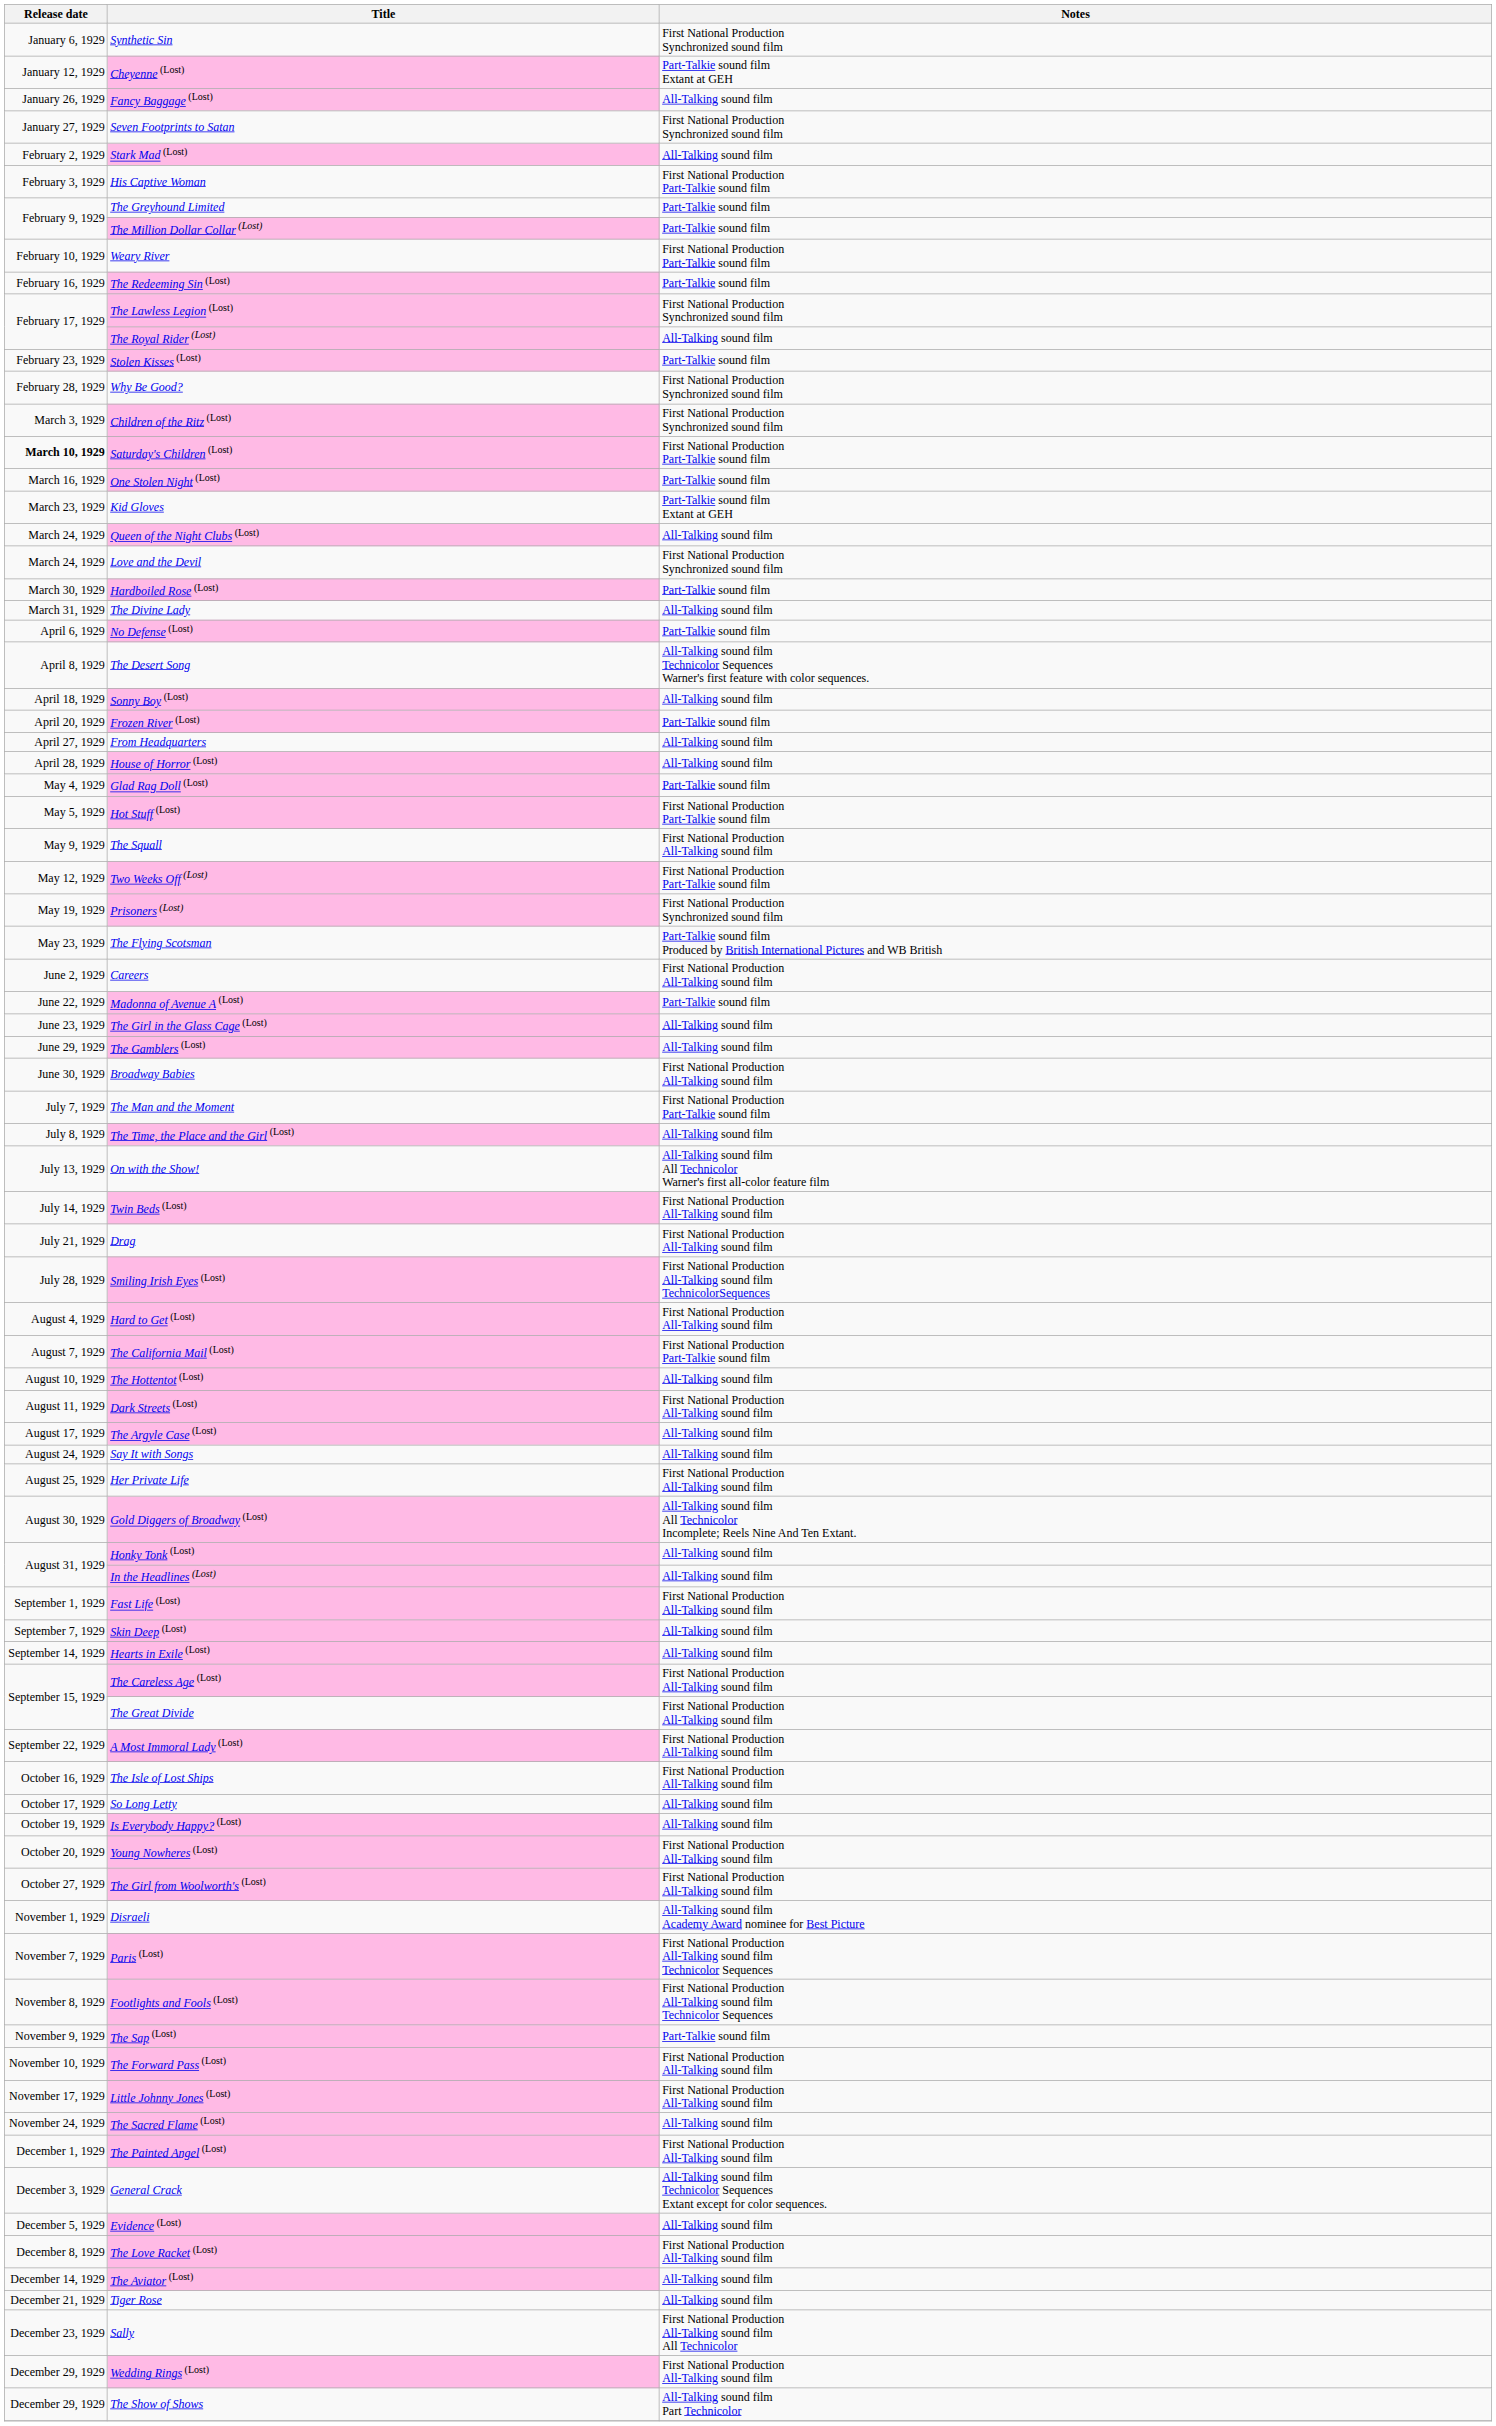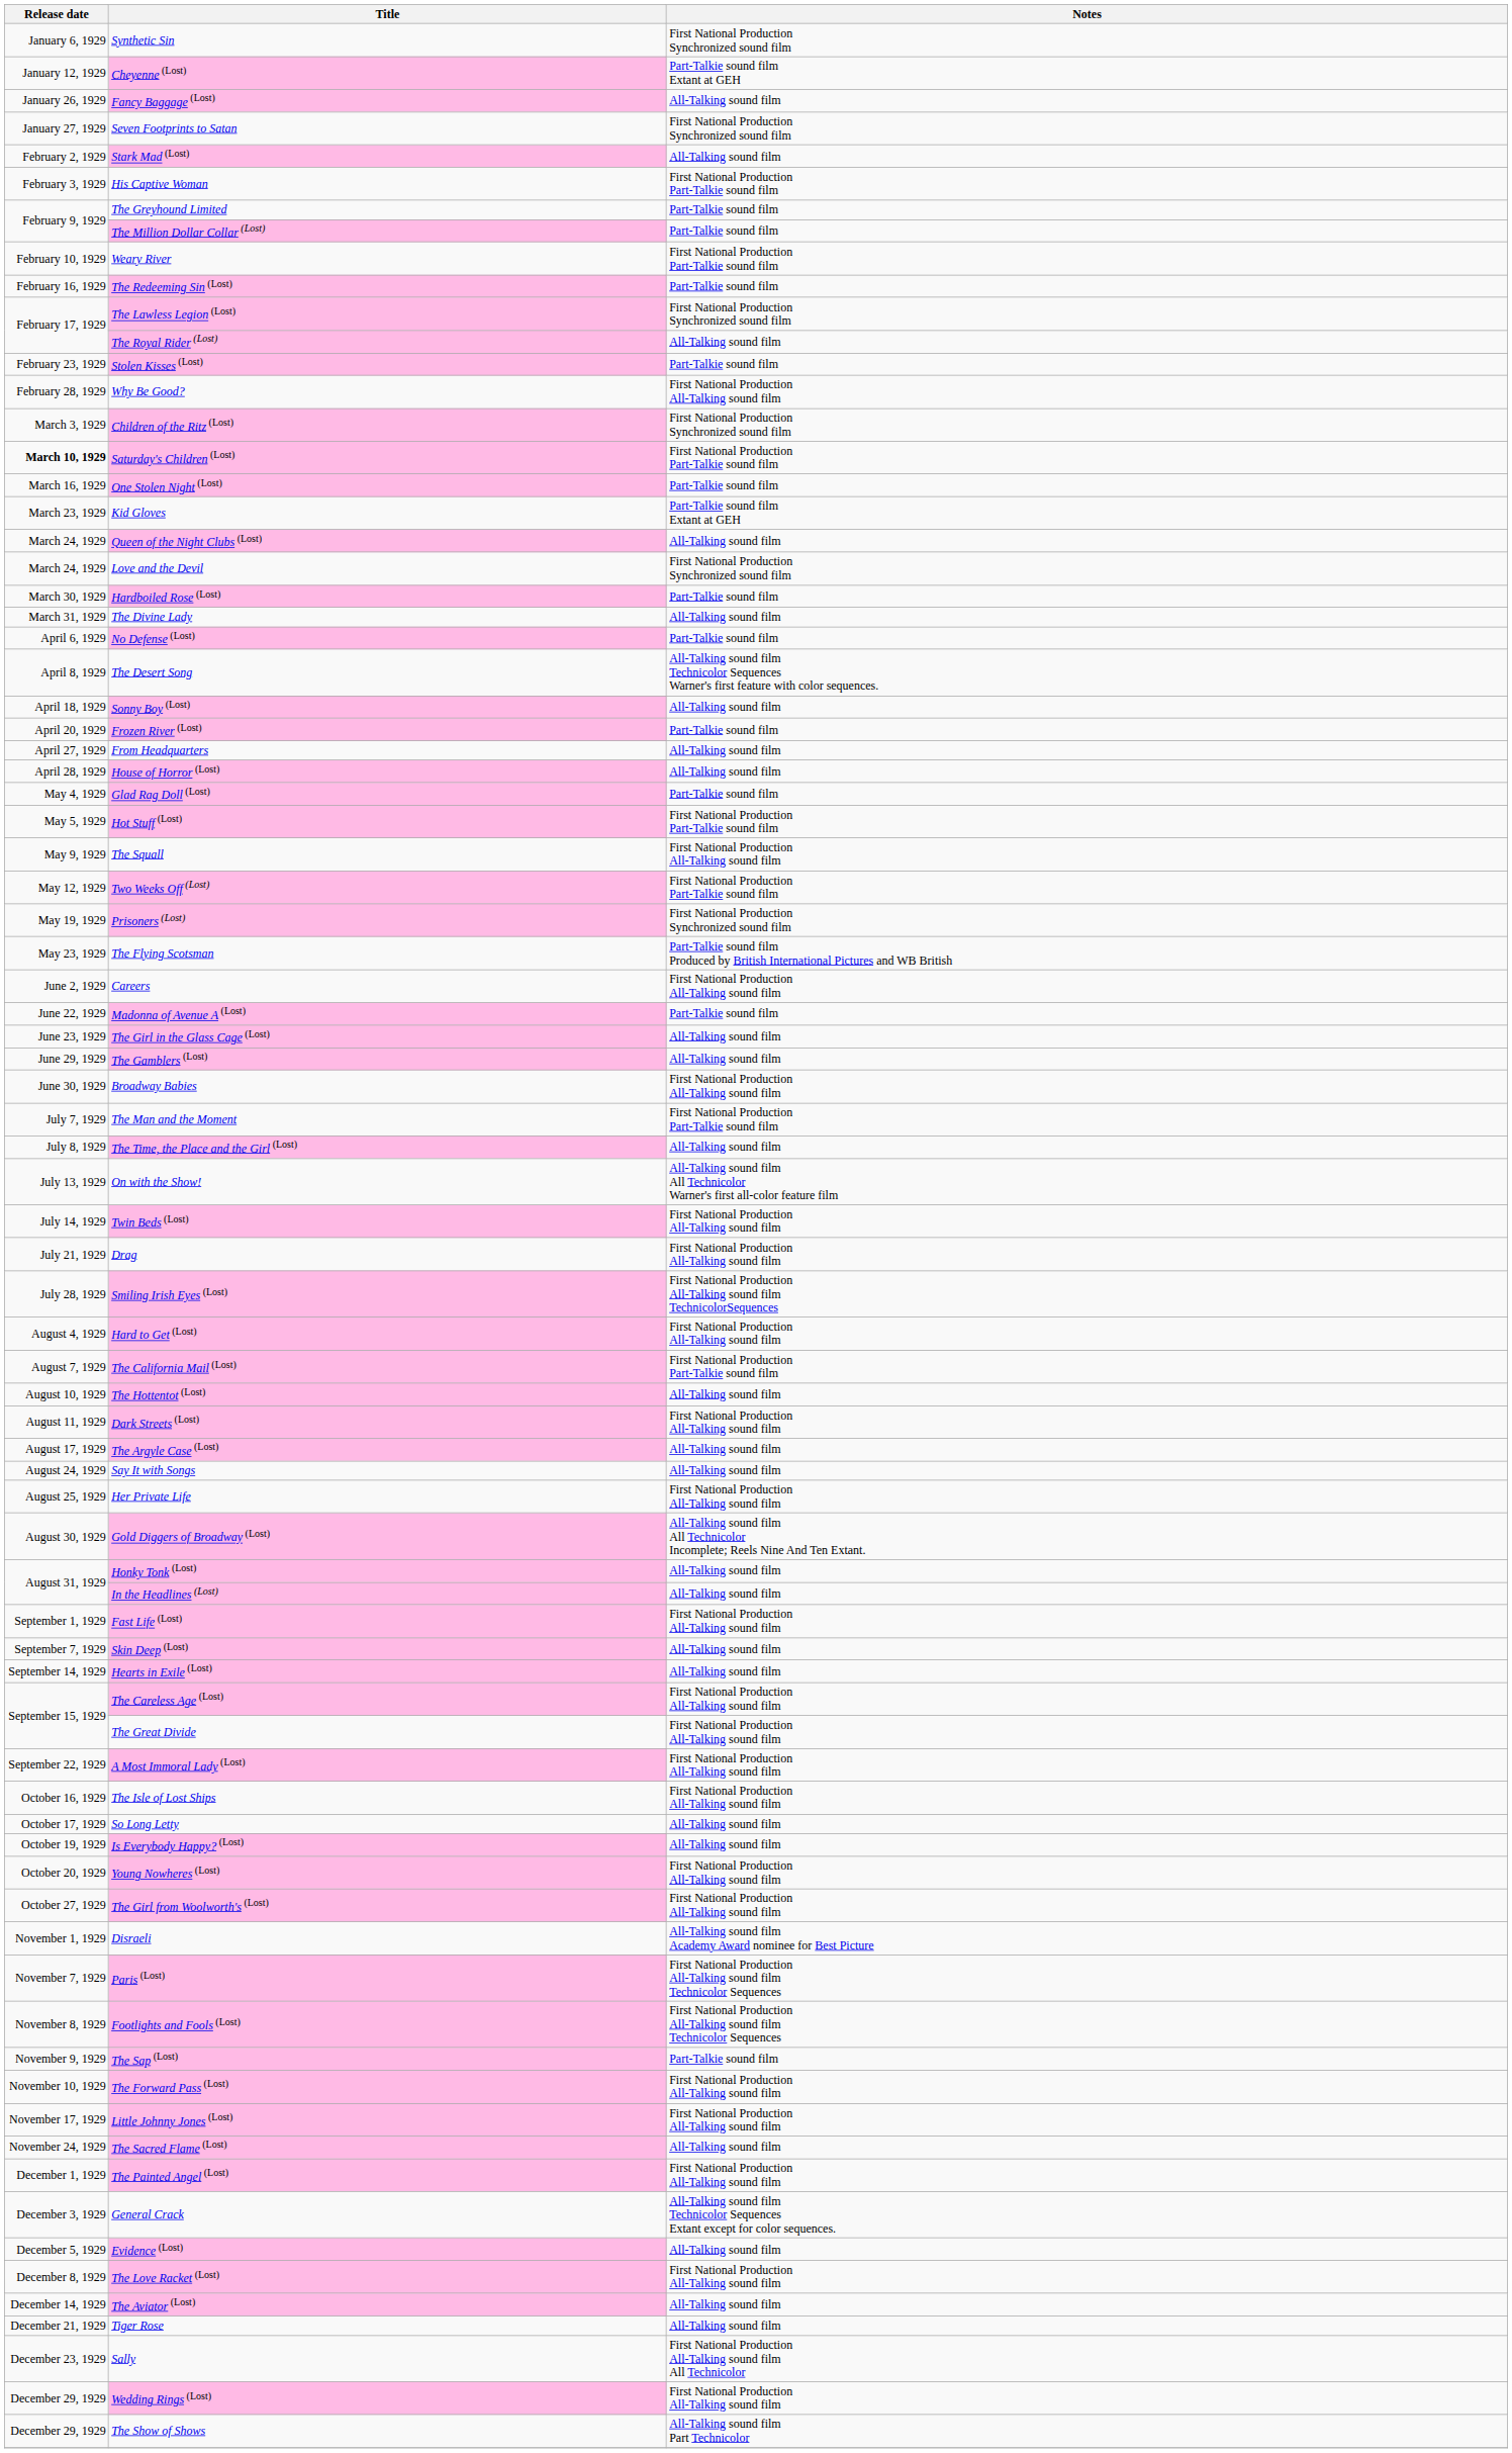Why Be Good? | Notes: First National Production Synchronized sound film -> First National Production All-Talking sound film
